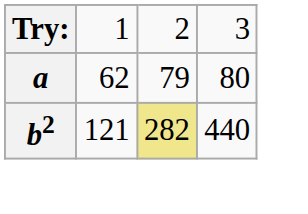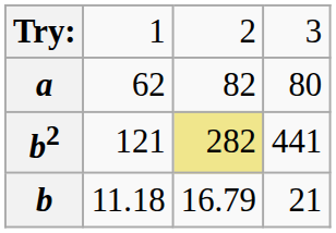a | column 3: 79 -> 82
b2 | column 4: 440 -> 441
+ row: b | 11.18 | 16.79 | 21
